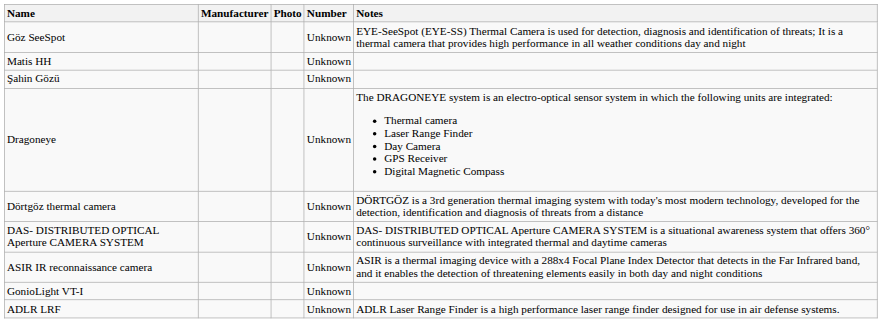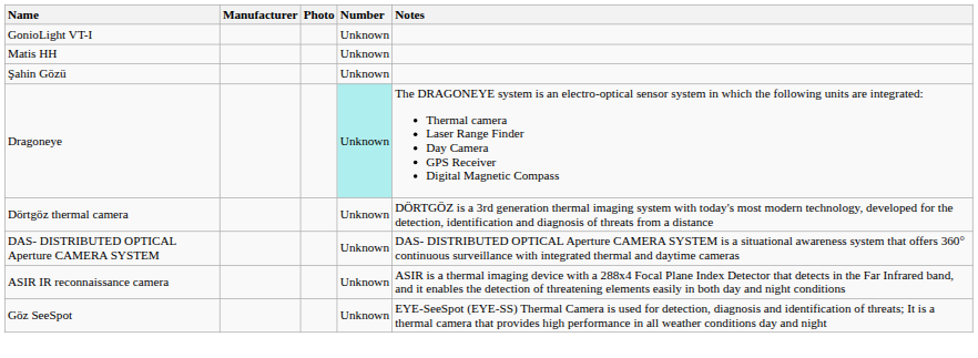rows swapped: GonioLight VT-I <-> Göz SeeSpot
Dragoneye | Number: no background -> paleturquoise background
- row: ADLR LRF | Unknown | ADLR Laser Range Finder is a high performance laser range finder designed for use in air defense systems.
